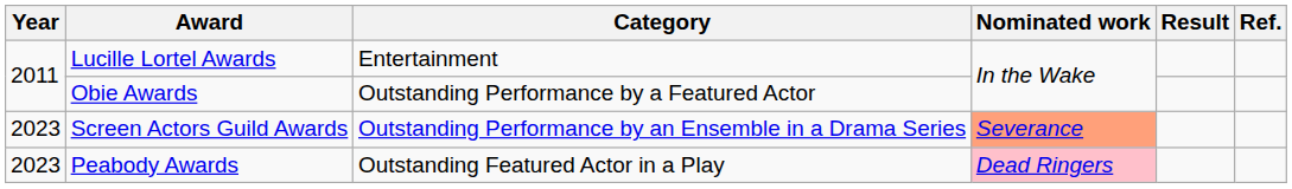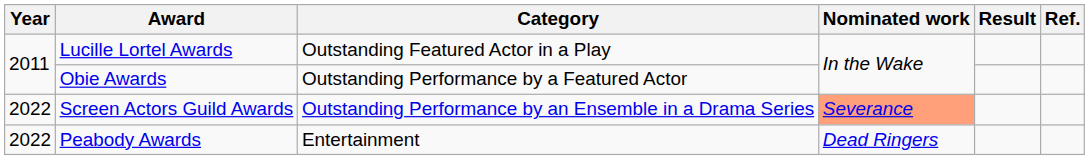Lucille Lortel Awards | Category: Entertainment -> Outstanding Featured Actor in a Play
Screen Actors Guild Awards | Year: 2023 -> 2022
Peabody Awards | Year: 2023 -> 2022
Peabody Awards | Category: Outstanding Featured Actor in a Play -> Entertainment
Peabody Awards | Nominated work: pink background -> no background
